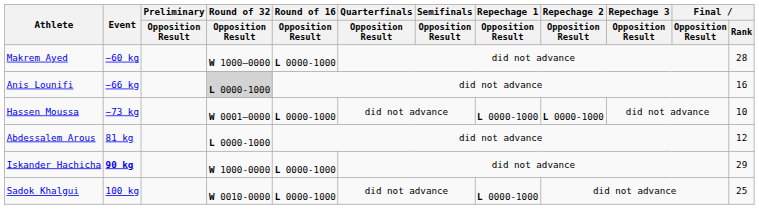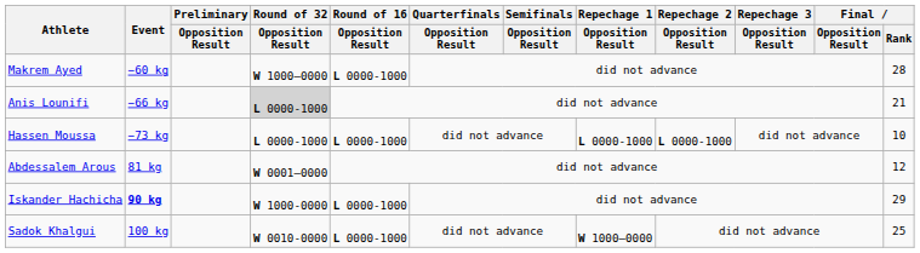Anis Lounifi | Final / Rank: 16 -> 21
Hassen Moussa | Round of 32 / Opposition Result: W 0001–0000 -> L 0000-1000
Abdessalem Arous | Round of 32 / Opposition Result: L 0000-1000 -> W 0001–0000
Sadok Khalgui | Repechage 1 / Opposition Result: L 0000-1000 -> W 1000–0000
